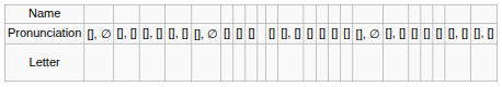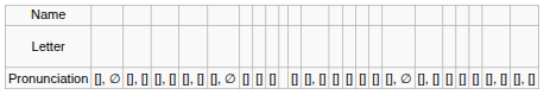rows swapped: Letter <-> Pronunciation
